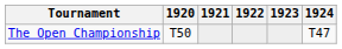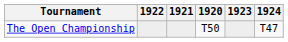columns swapped: 1920 <-> 1922
